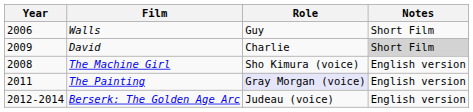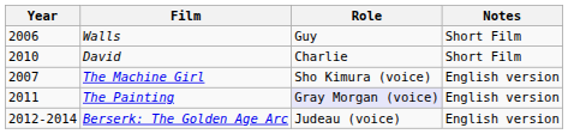David | Year: 2009 -> 2010
David | Notes: lightgrey background -> no background
The Machine Girl | Year: 2008 -> 2007
